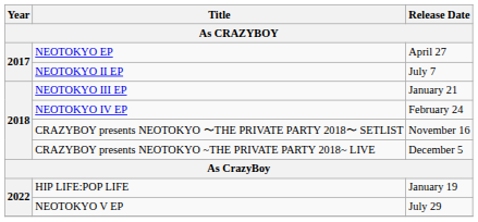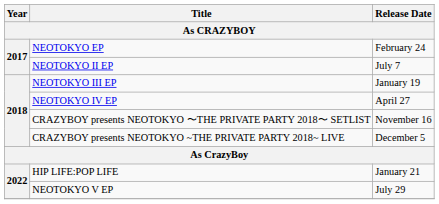NEOTOKYO EP | Release Date: April 27 -> February 24
NEOTOKYO III EP | Release Date: January 21 -> January 19
NEOTOKYO IV EP | Release Date: February 24 -> April 27
HIP LIFE:POP LIFE | Release Date: January 19 -> January 21
